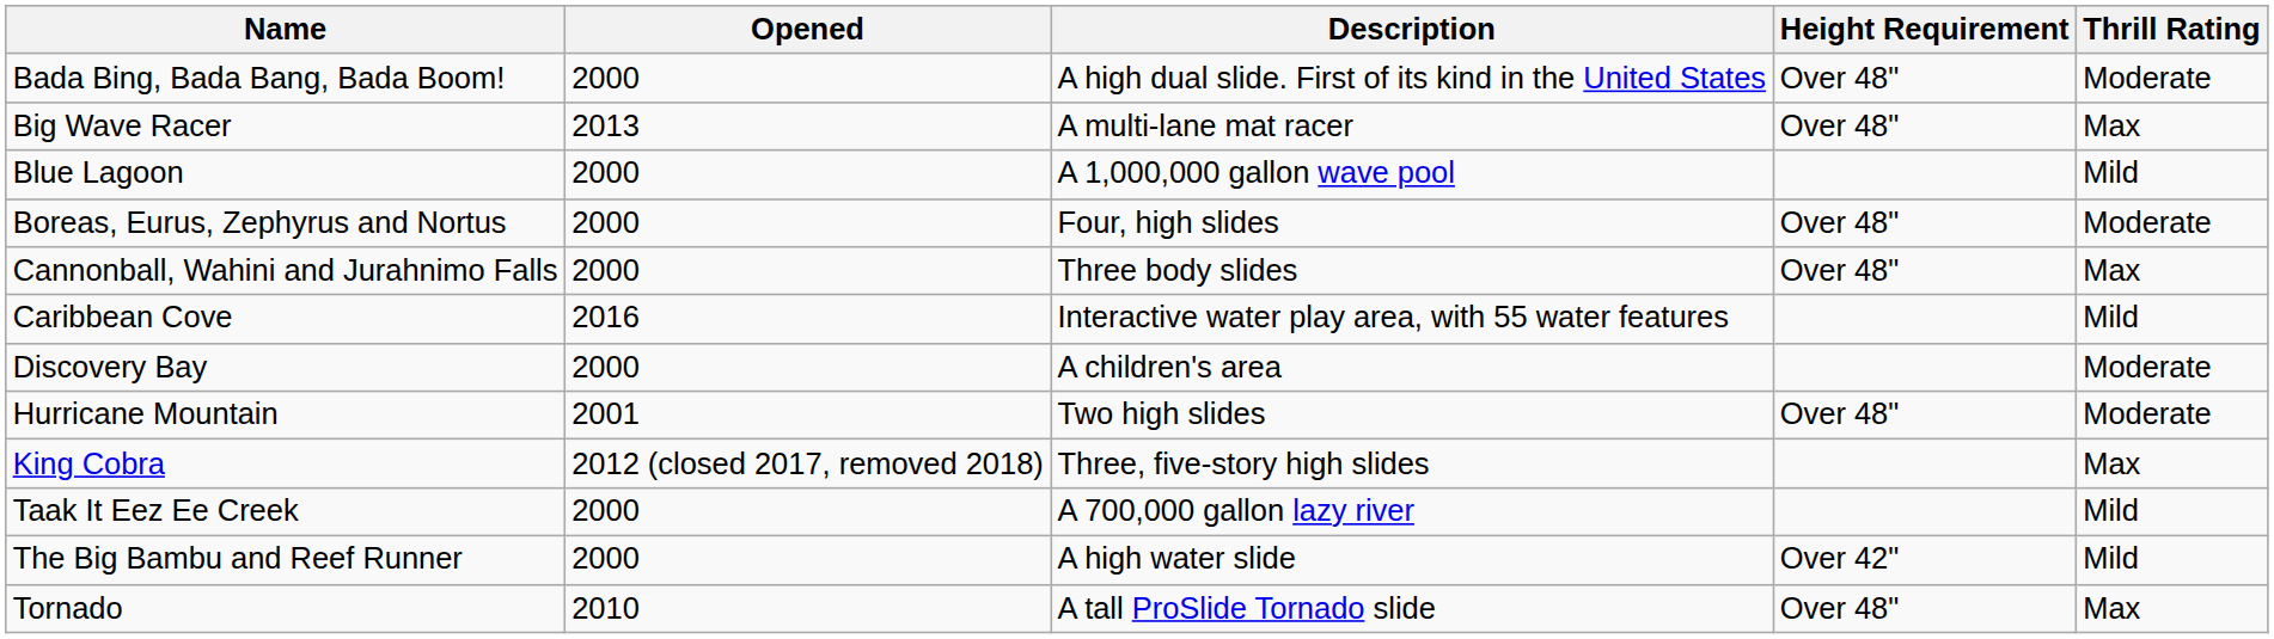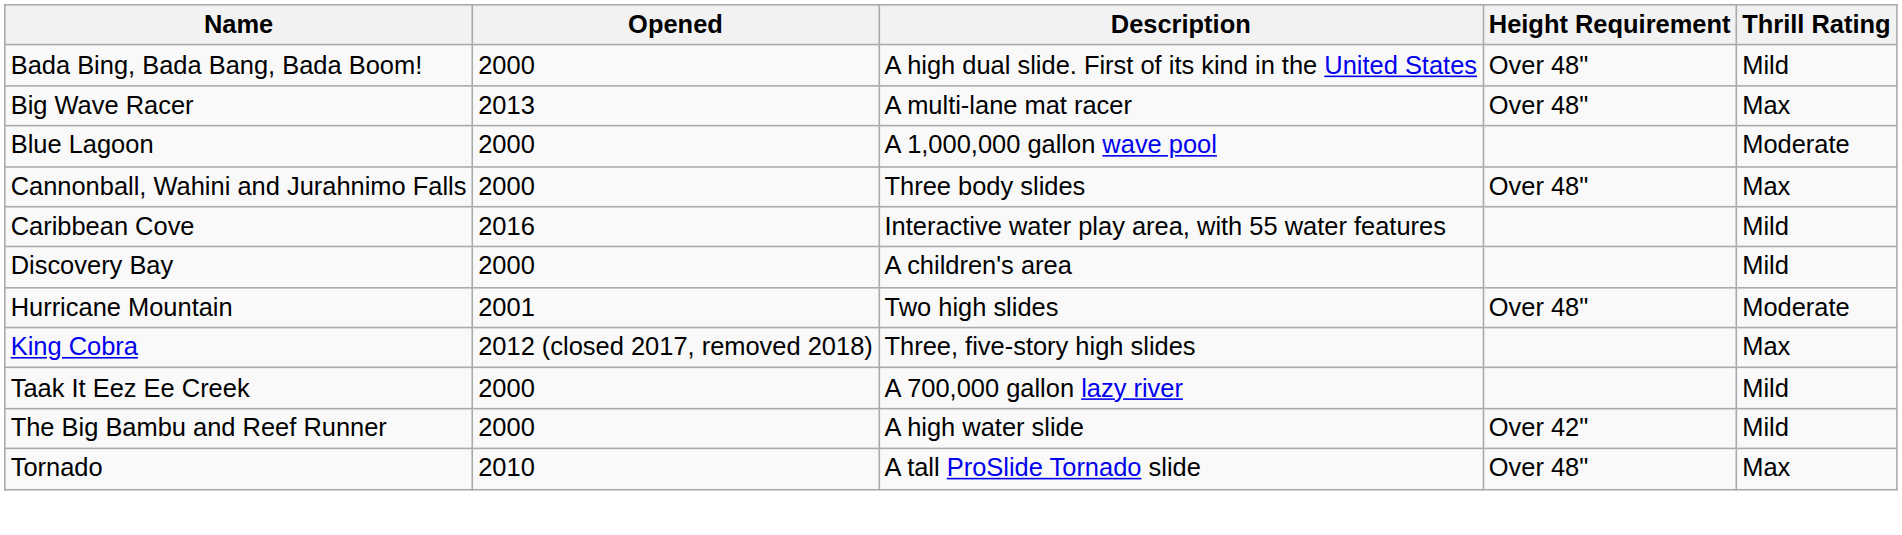Bada Bing, Bada Bang, Bada Boom! | Thrill Rating: Moderate -> Mild
Blue Lagoon | Thrill Rating: Mild -> Moderate
- row: Boreas, Eurus, Zephyrus and Nortus | 2000 | Four, high slides | Over 48" | Moderate
Discovery Bay | Thrill Rating: Moderate -> Mild
